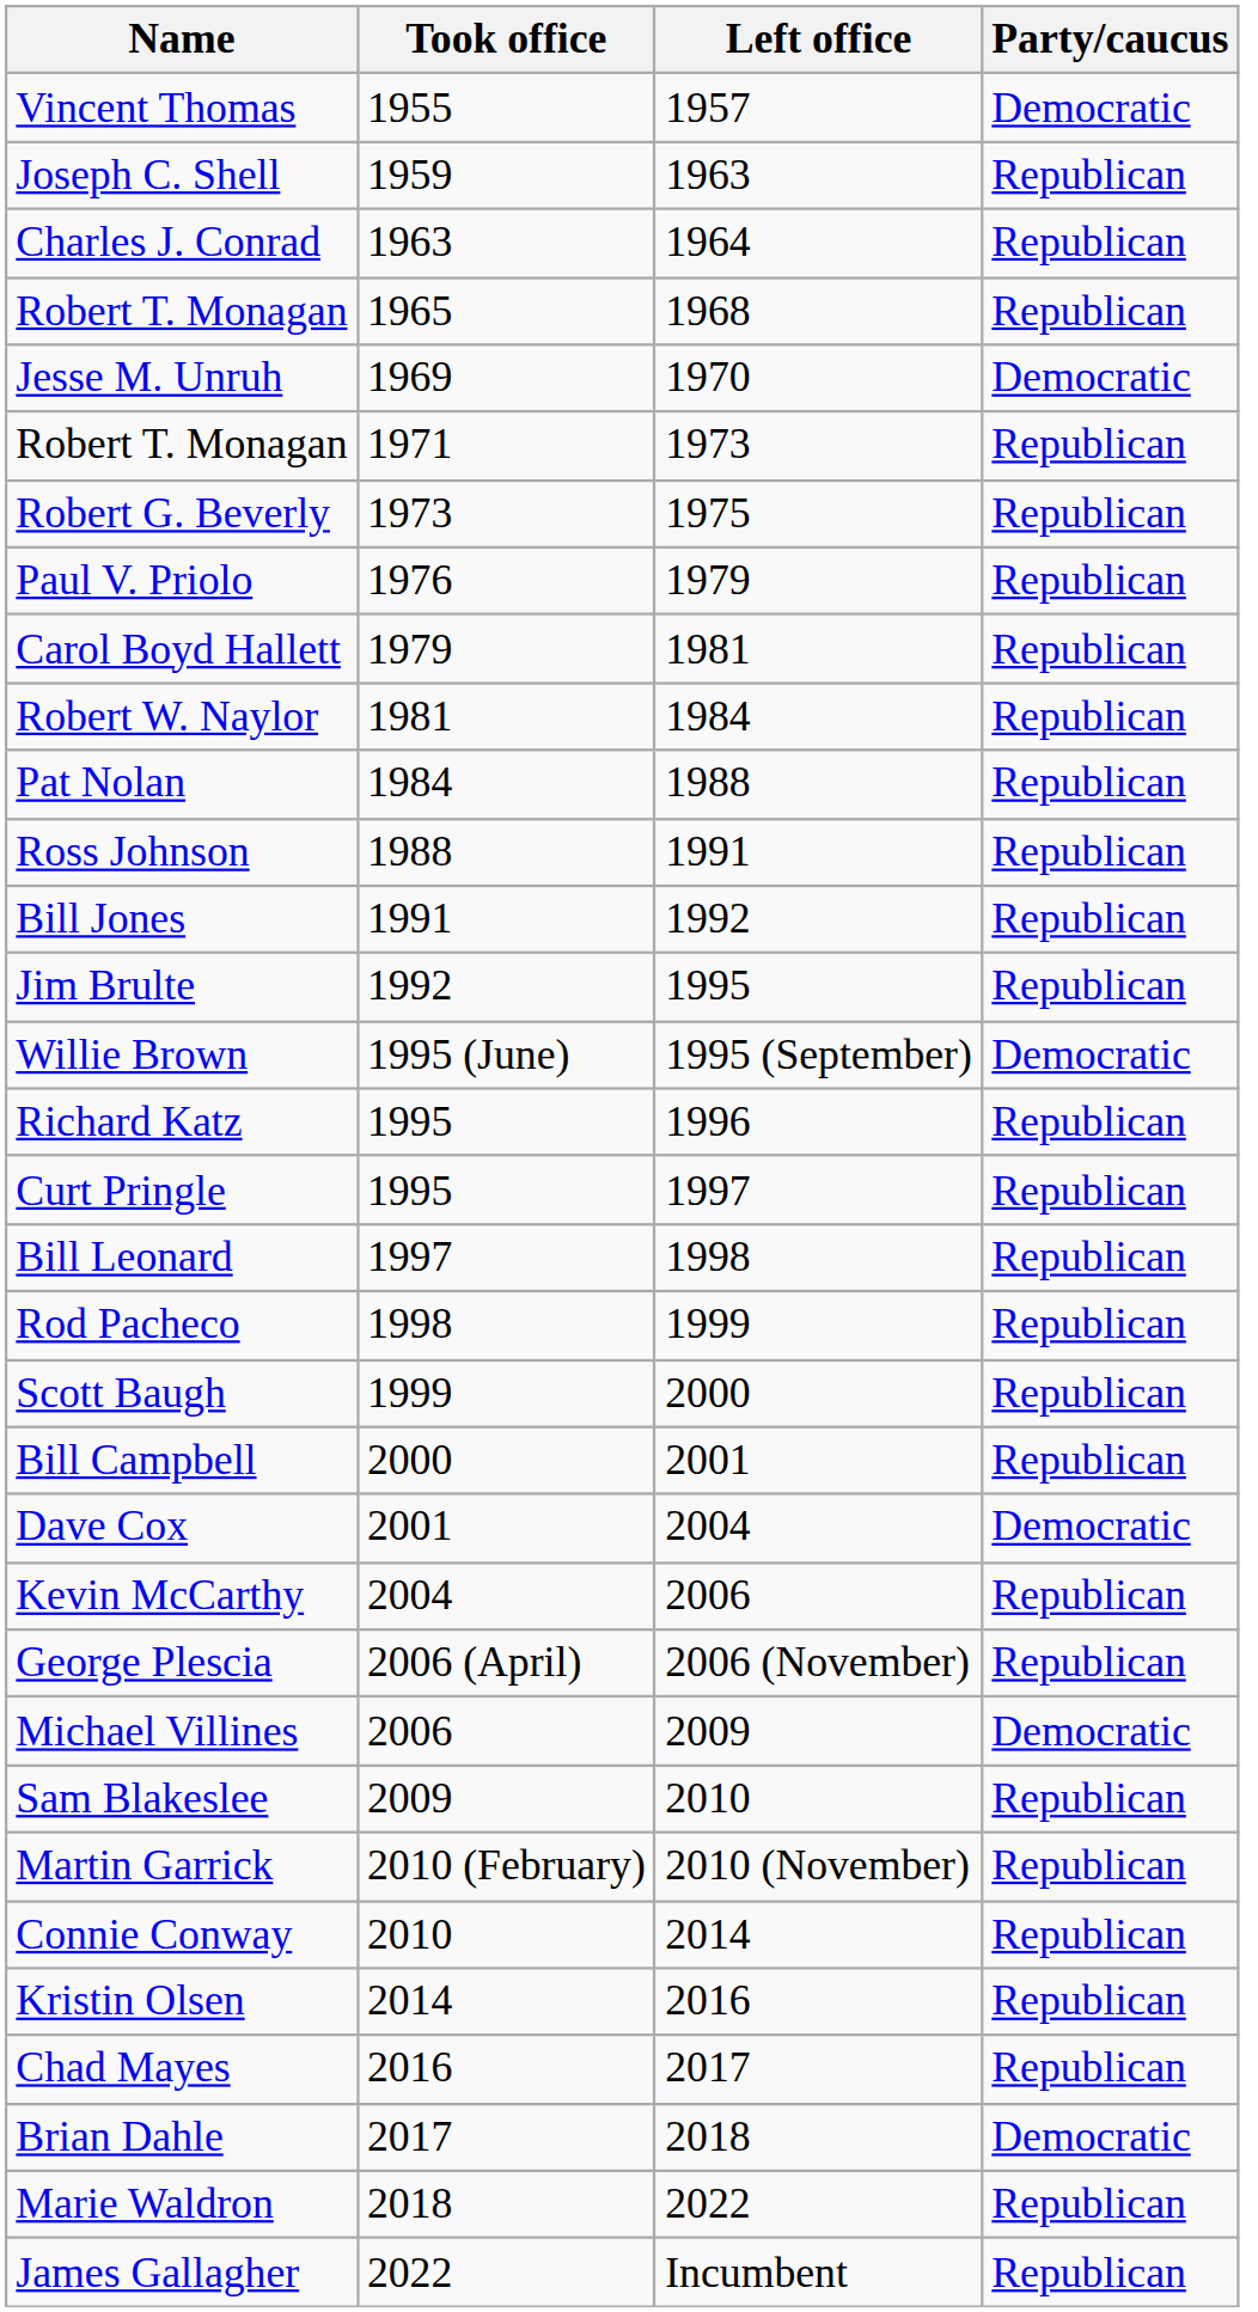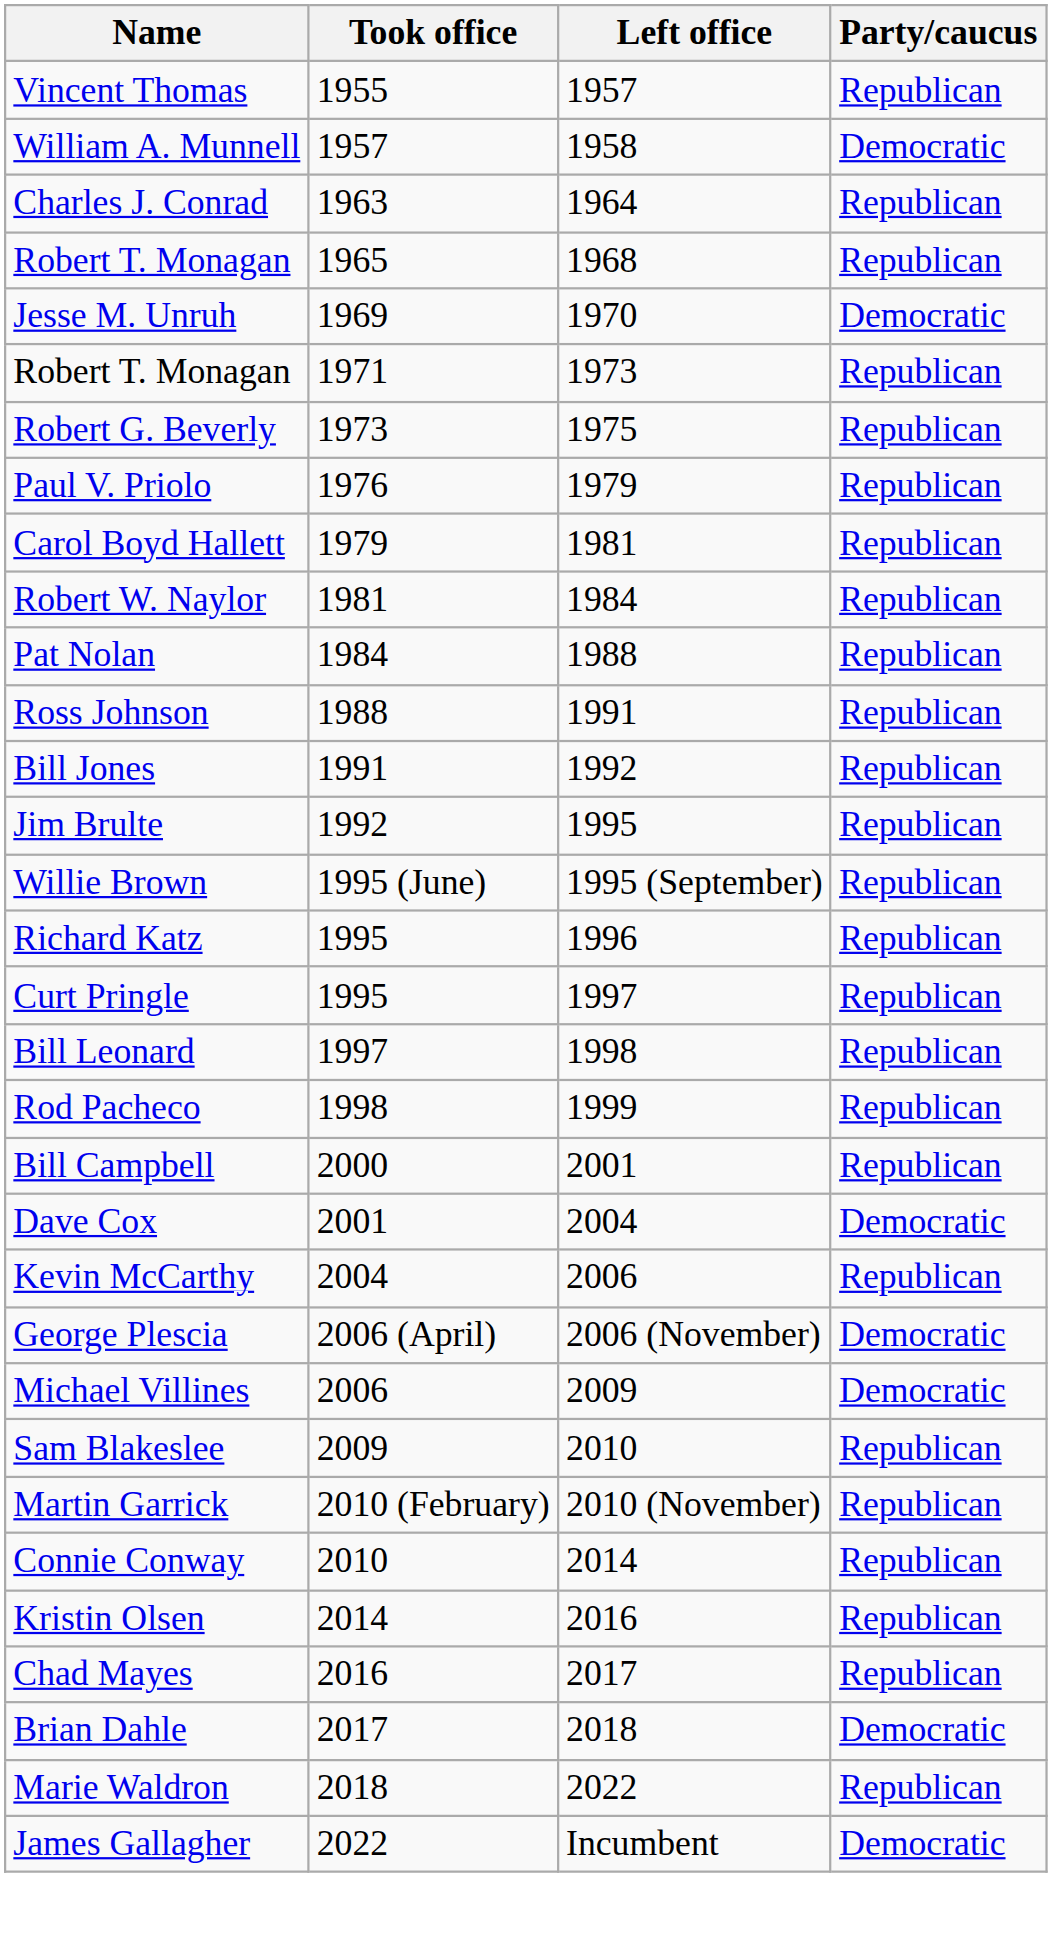Vincent Thomas | Party/caucus: Democratic -> Republican
+ row: William A. Munnell | 1957 | 1958 | Democratic
- row: Joseph C. Shell | 1959 | 1963 | Republican
Willie Brown | Party/caucus: Democratic -> Republican
- row: Scott Baugh | 1999 | 2000 | Republican
George Plescia | Party/caucus: Republican -> Democratic
James Gallagher | Party/caucus: Republican -> Democratic
